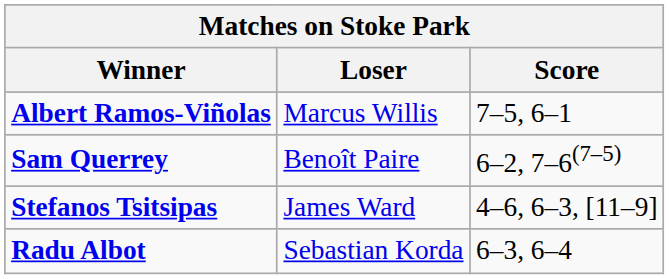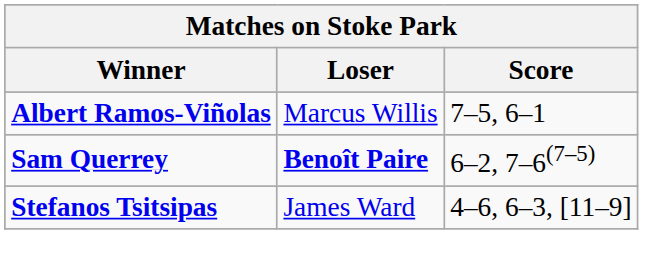Sam Querrey | Loser: normal -> bold
- row: Radu Albot | Sebastian Korda | 6–3, 6–4
